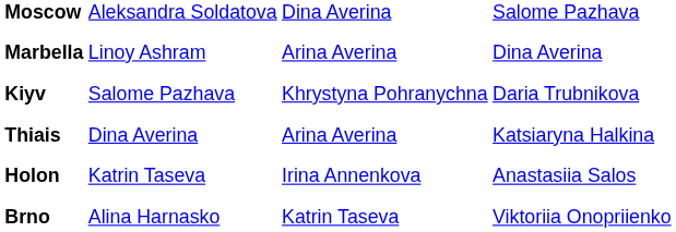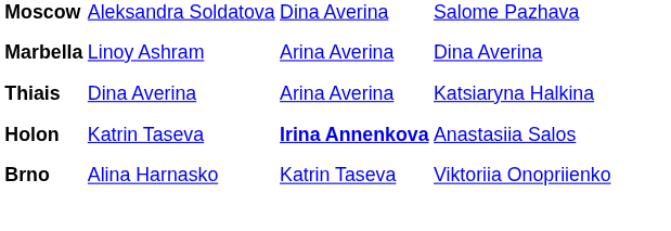- row: Kiyv | Salome Pazhava | Khrystyna Pohranychna | Daria Trubnikova
Holon | column 3: normal -> bold
